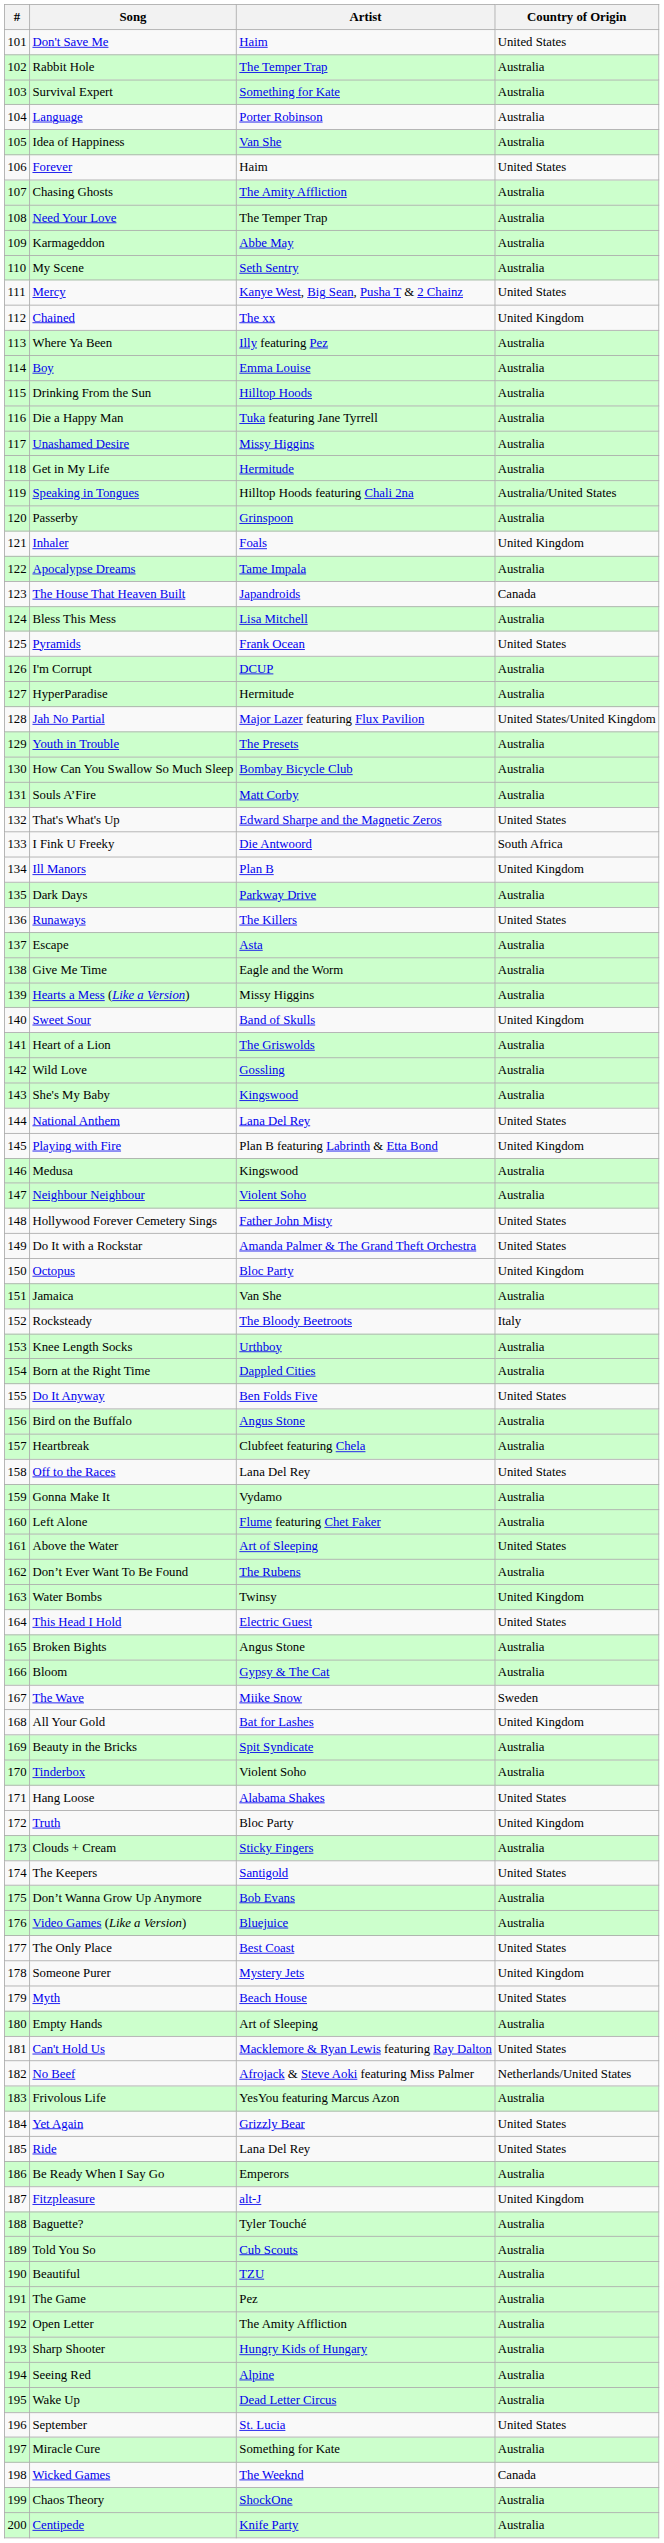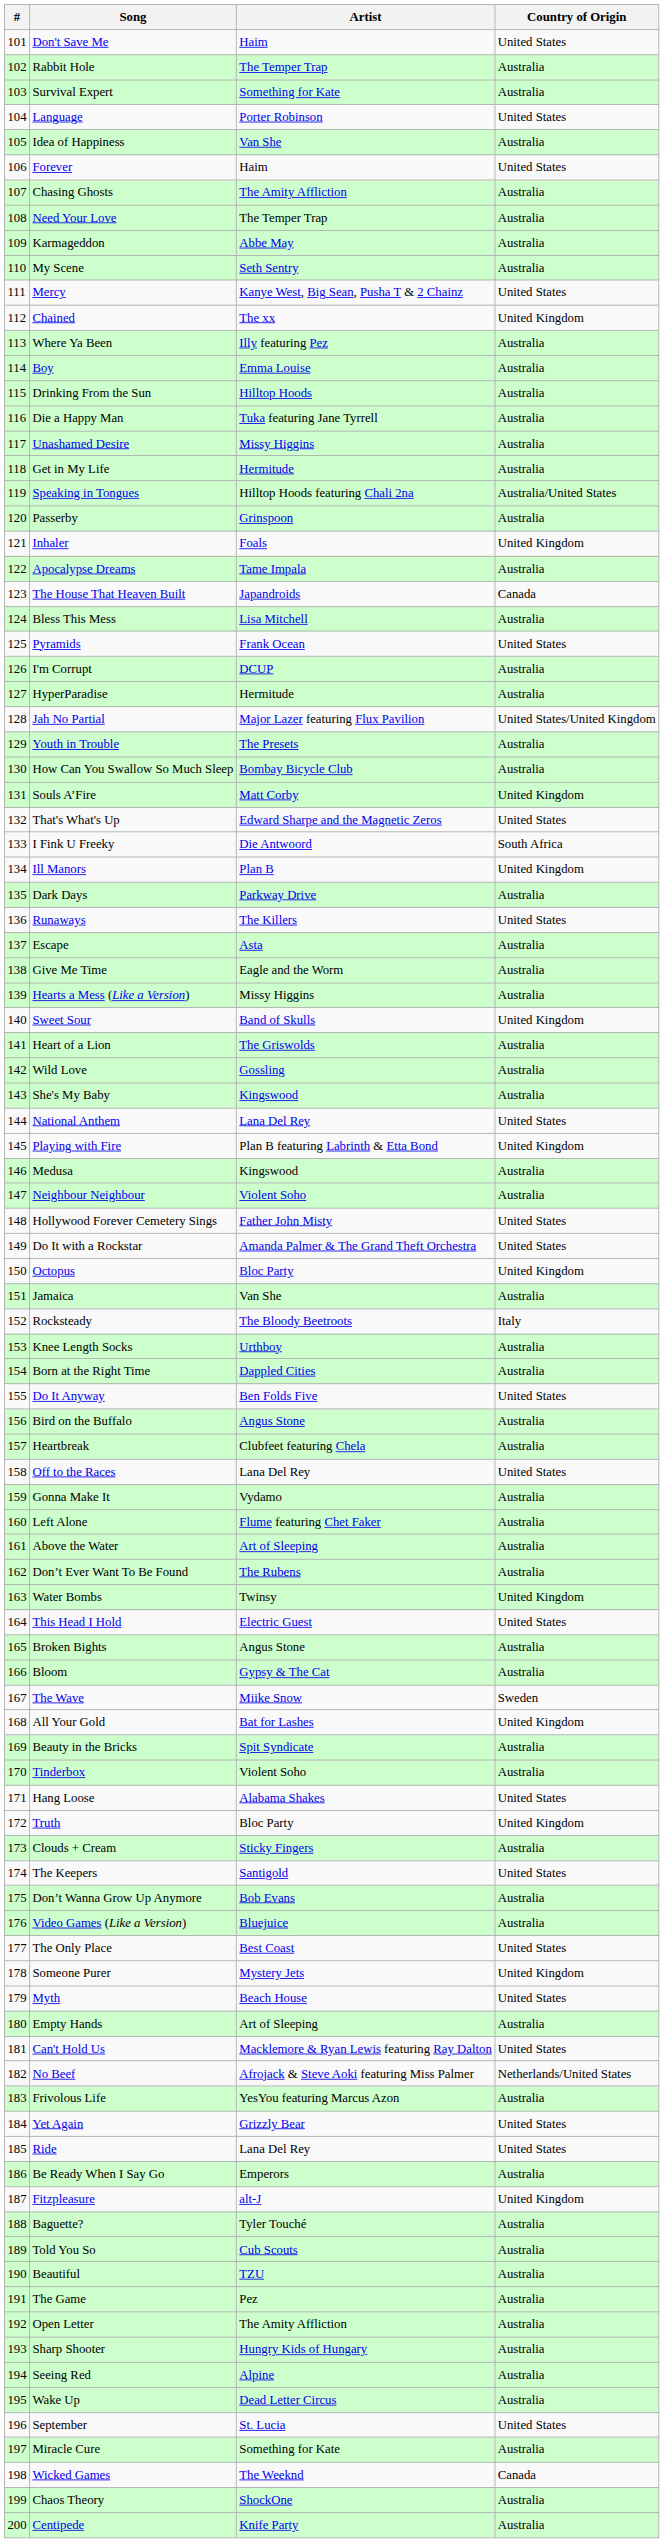Language | Country of Origin: Australia -> United States
Souls A’Fire | Country of Origin: Australia -> United Kingdom
Above the Water | Country of Origin: United States -> Australia
